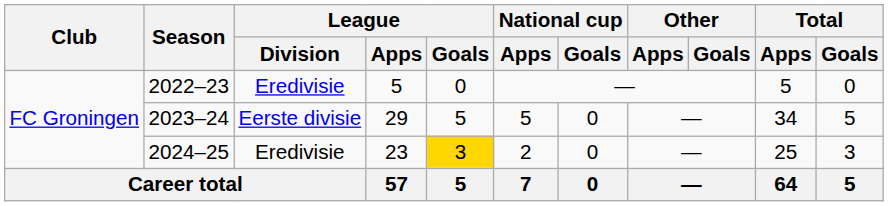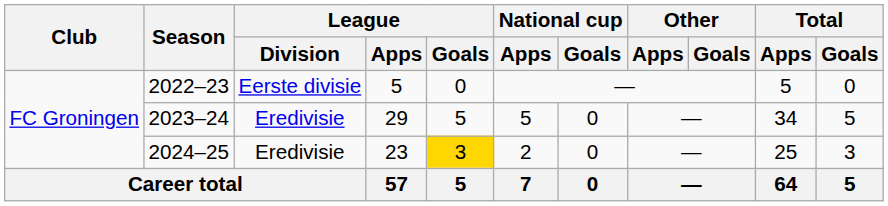2022–23 | League / Division: Eredivisie -> Eerste divisie
2023–24 | League / Division: Eerste divisie -> Eredivisie
